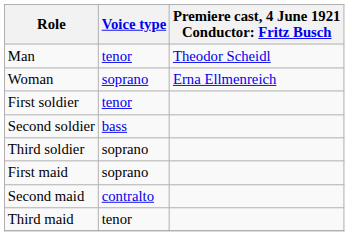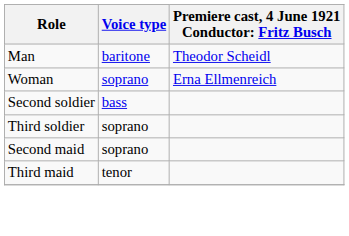Man | Voice type: tenor -> baritone
- row: First soldier | tenor
- row: First maid | soprano
Second maid | Voice type: contralto -> soprano
